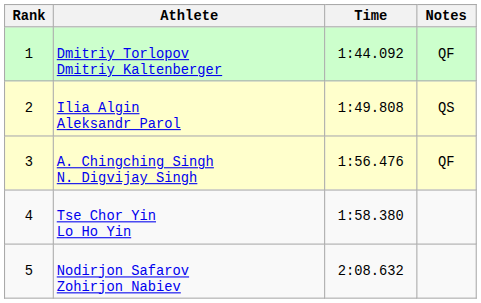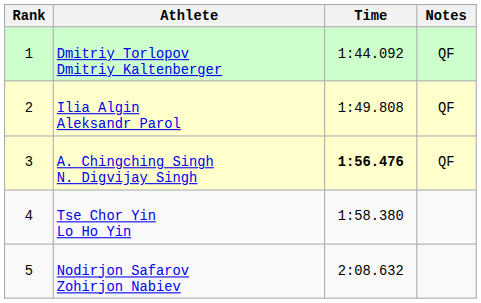Ilia Algin Aleksandr Parol | Notes: QS -> QF
A. Chingching Singh N. Digvijay Singh | Time: normal -> bold
